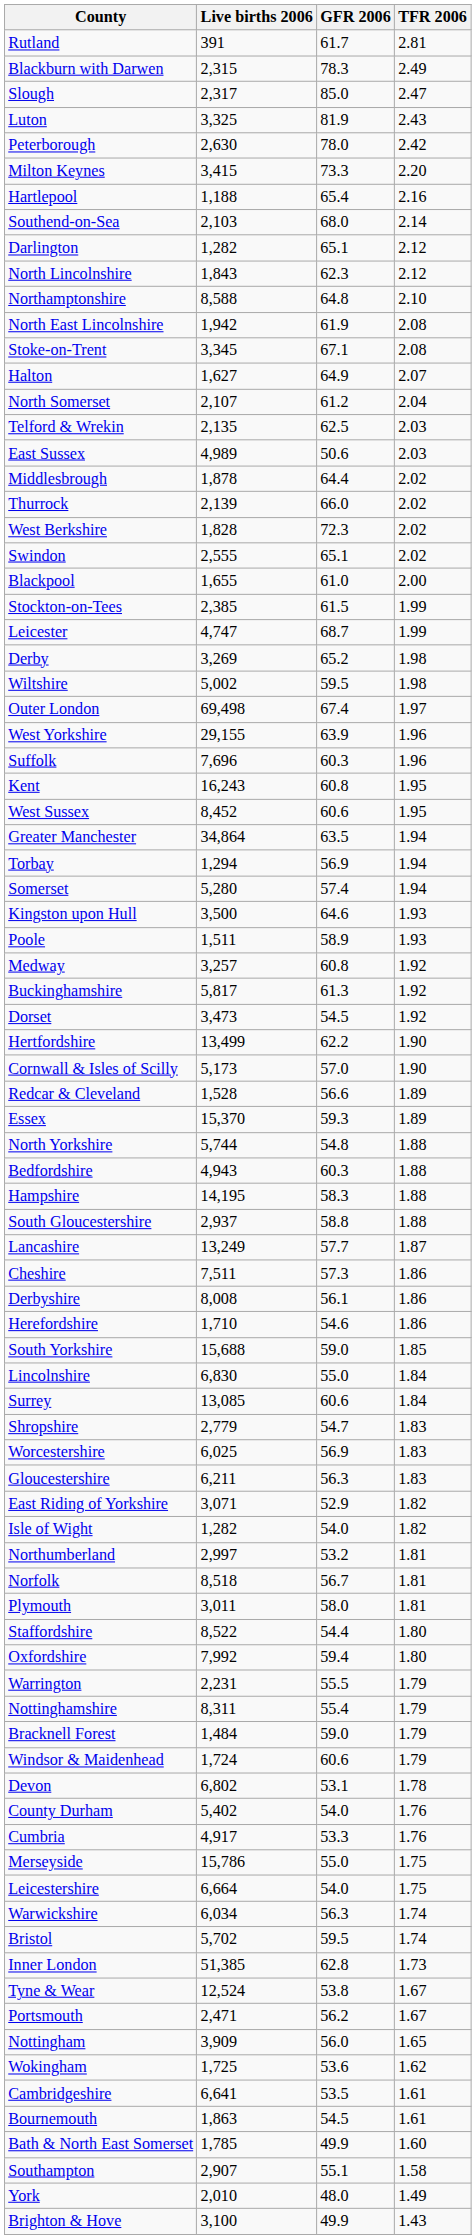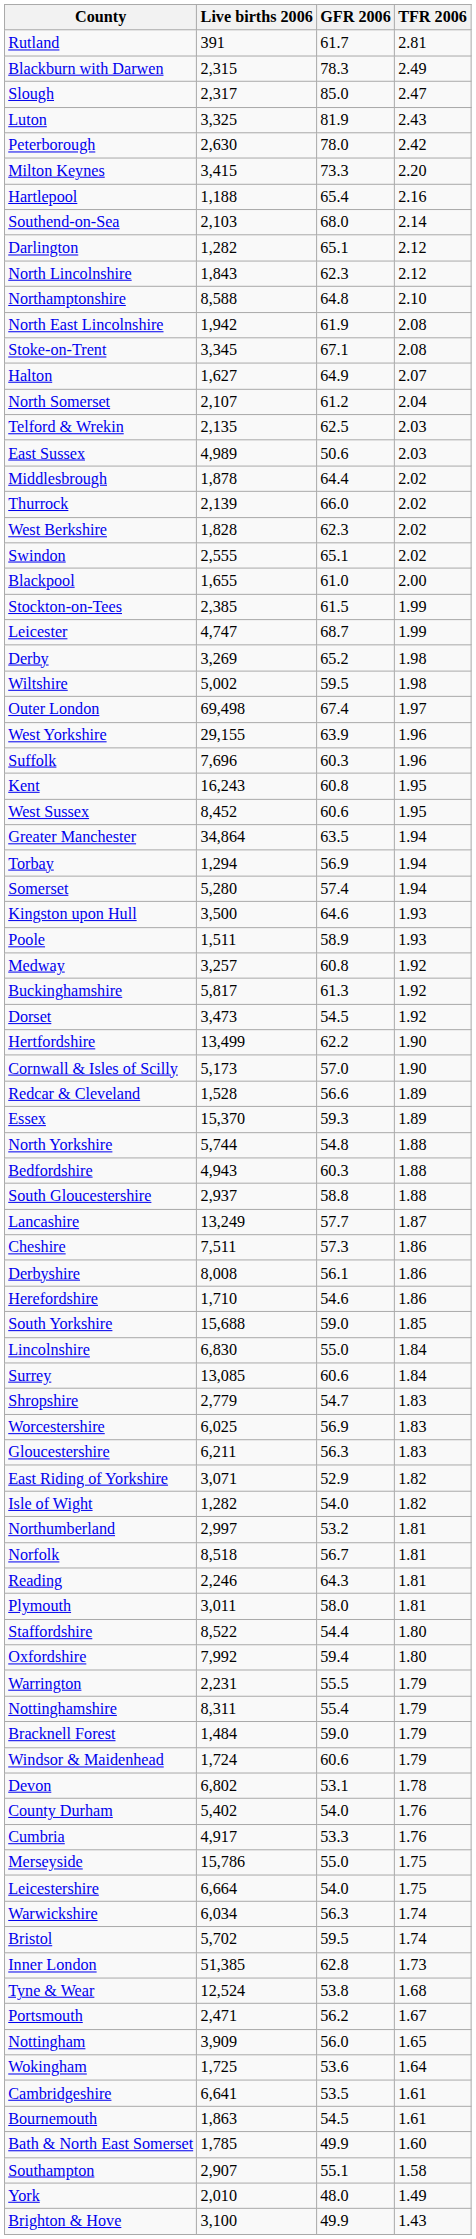West Berkshire | GFR 2006: 72.3 -> 62.3
- row: Hampshire | 14,195 | 58.3 | 1.88
+ row: Reading | 2,246 | 64.3 | 1.81
Tyne & Wear | TFR 2006: 1.67 -> 1.68
Wokingham | TFR 2006: 1.62 -> 1.64
